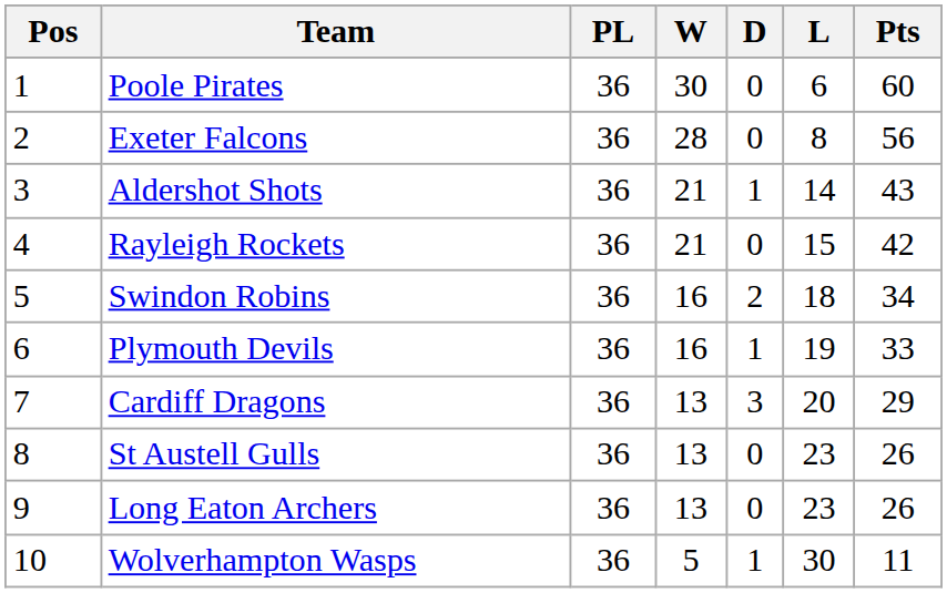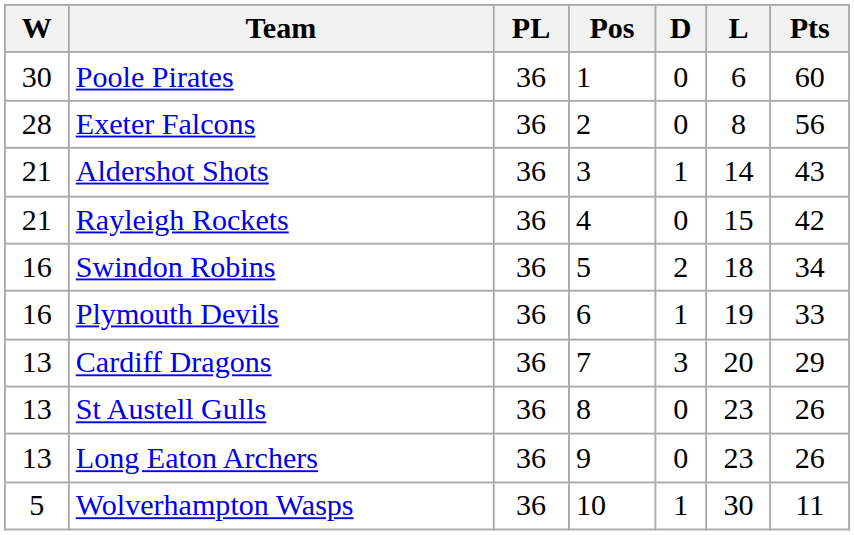columns swapped: Pos <-> W
